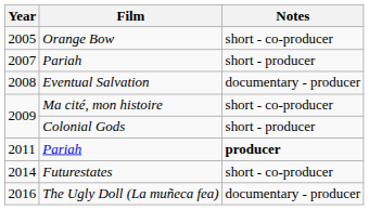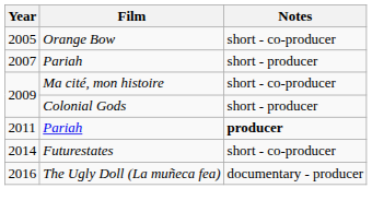- row: 2008 | Eventual Salvation | documentary - producer
